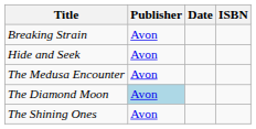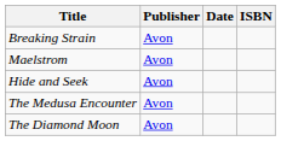+ row: Maelstrom | Avon
The Diamond Moon | Publisher: lightblue background -> no background
- row: The Shining Ones | Avon
